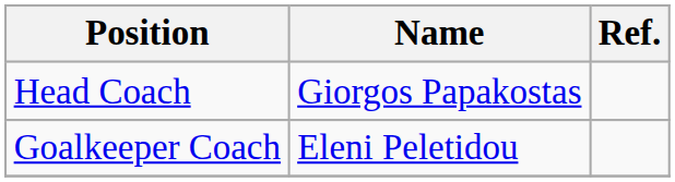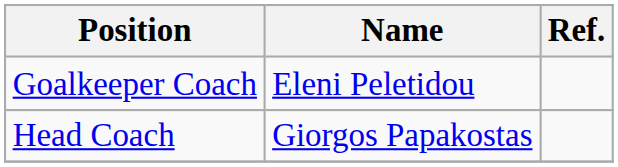rows swapped: Head Coach <-> Goalkeeper Coach
